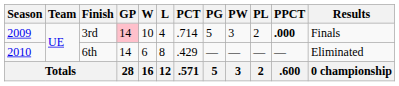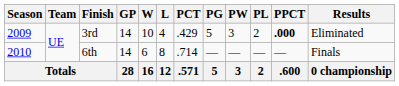3rd | GP: pink background -> no background
3rd | PCT: .714 -> .429
3rd | Results: Finals -> Eliminated
6th | PCT: .429 -> .714
6th | Results: Eliminated -> Finals
